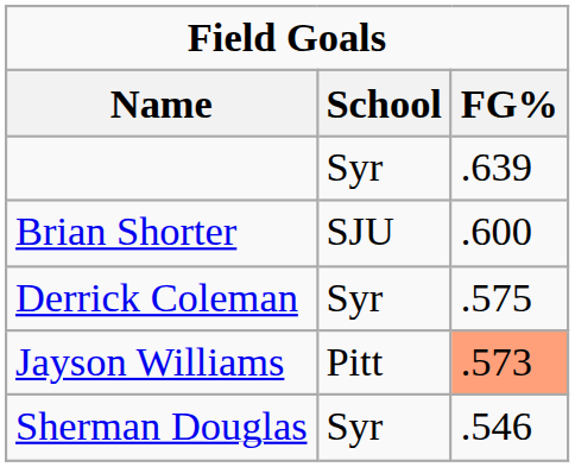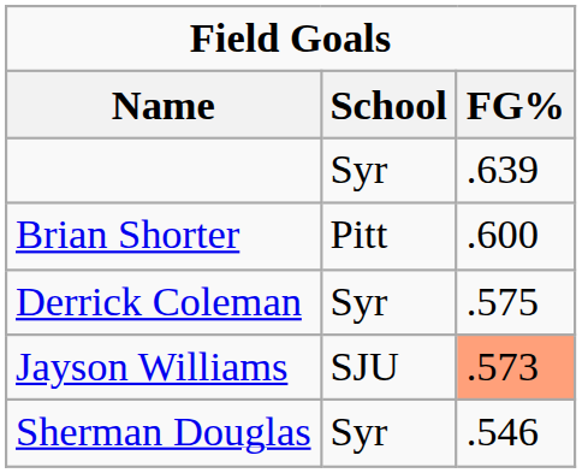Brian Shorter | School: SJU -> Pitt
Jayson Williams | School: Pitt -> SJU
